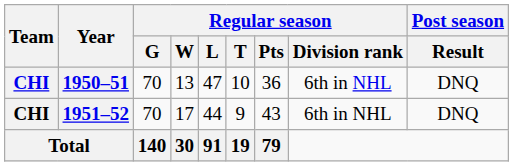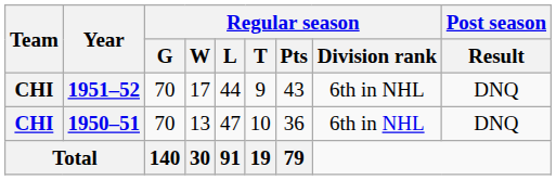rows swapped: 1950–51 <-> 1951–52
